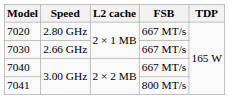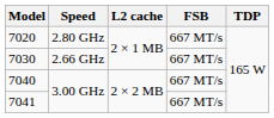7041 | FSB: 800 MT/s -> 667 MT/s
